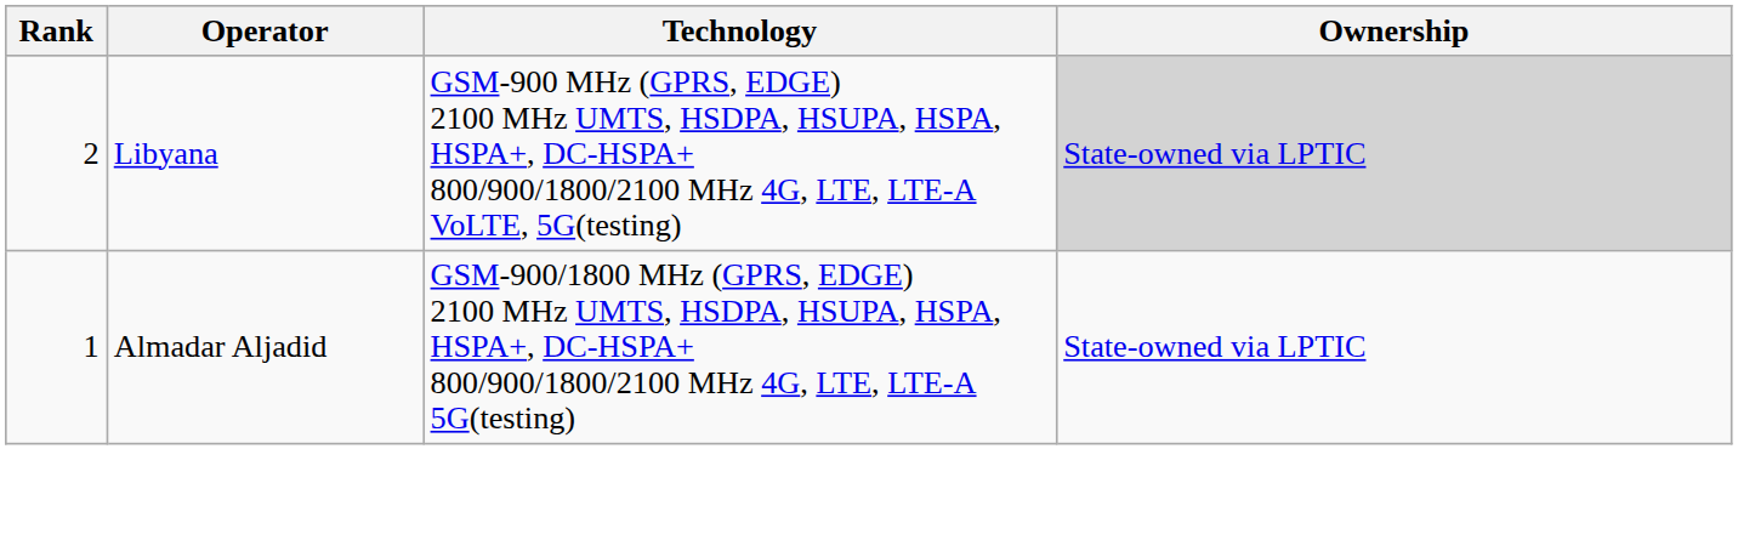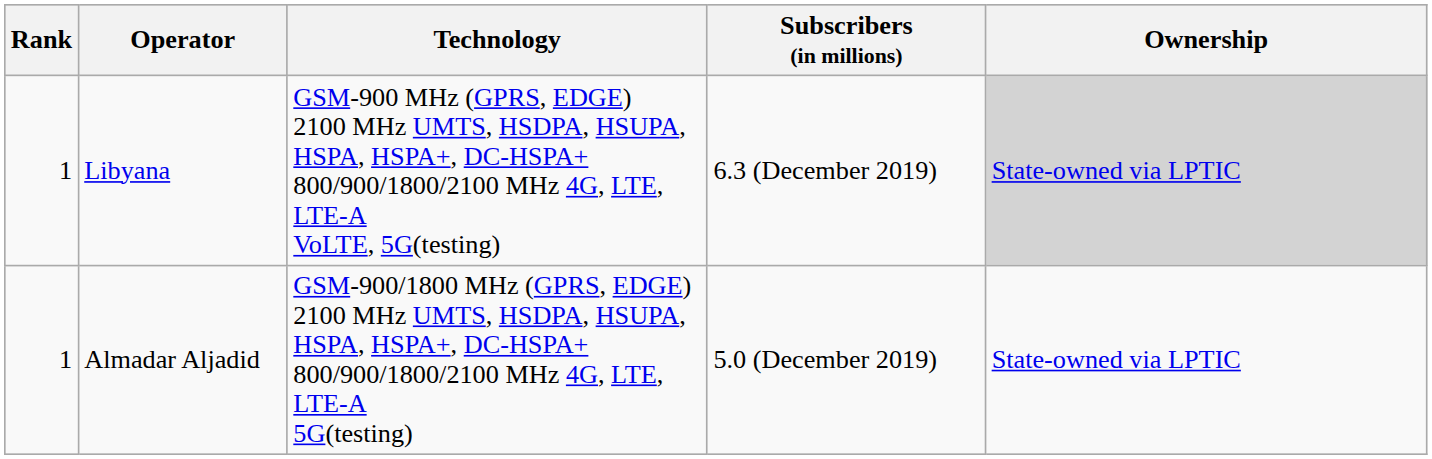+ column: Subscribers (in millions) | 6.3 (December 2019) | 5.0 (December 2019)
Libyana | Rank: 2 -> 1
